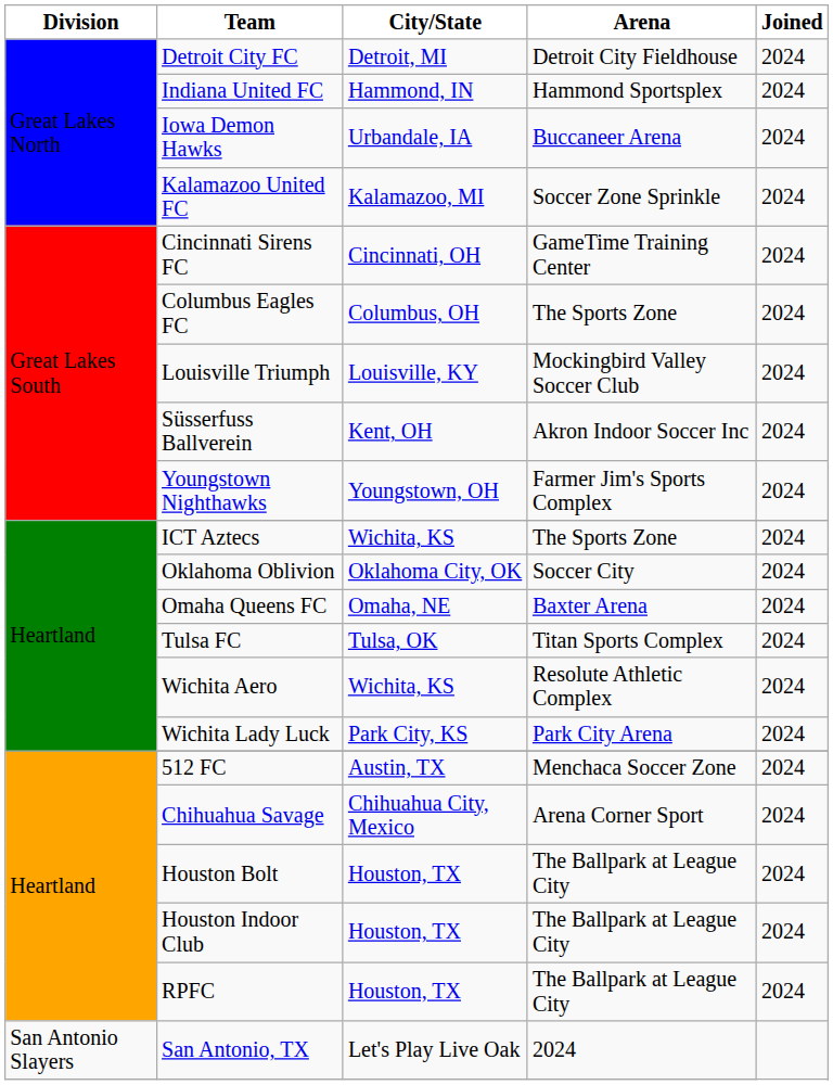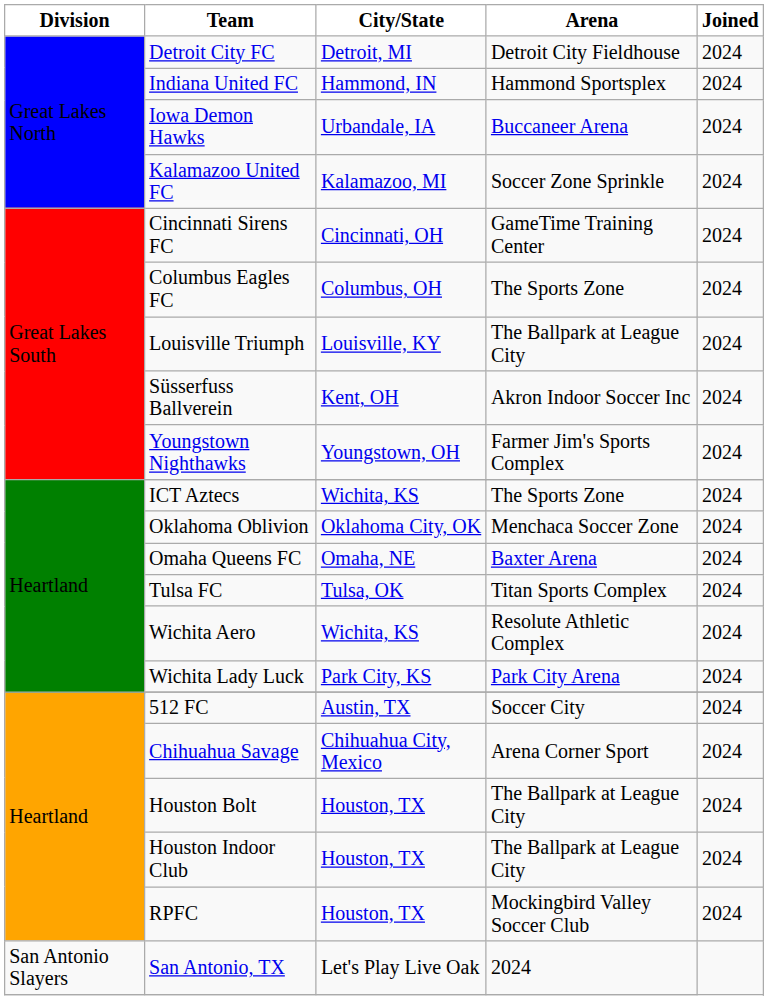Louisville Triumph | Arena: Mockingbird Valley Soccer Club -> The Ballpark at League City
Oklahoma Oblivion | Arena: Soccer City -> Menchaca Soccer Zone
512 FC | Arena: Menchaca Soccer Zone -> Soccer City
RPFC | Arena: The Ballpark at League City -> Mockingbird Valley Soccer Club
